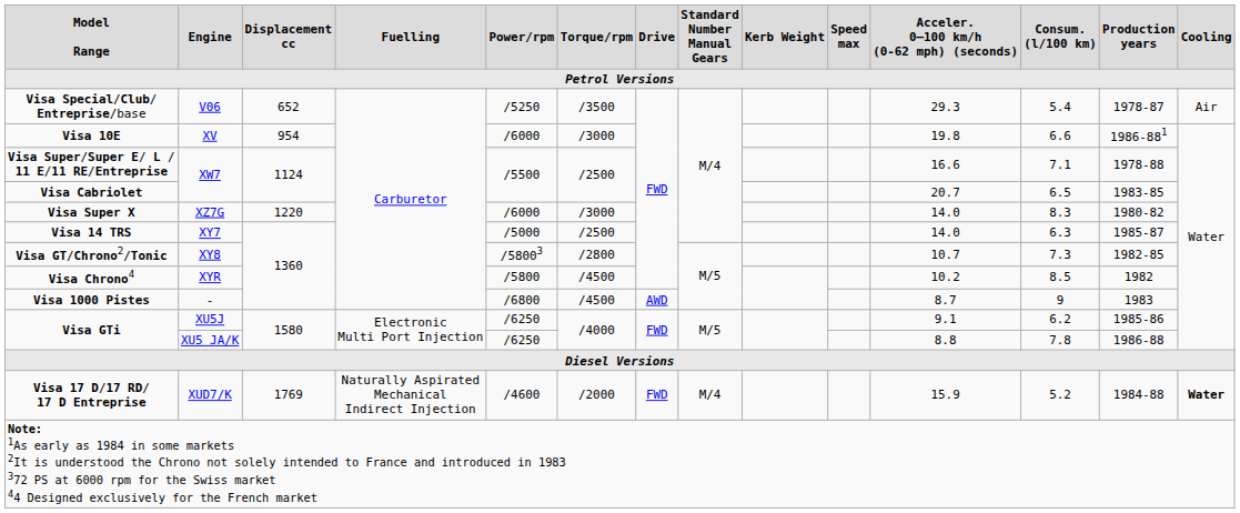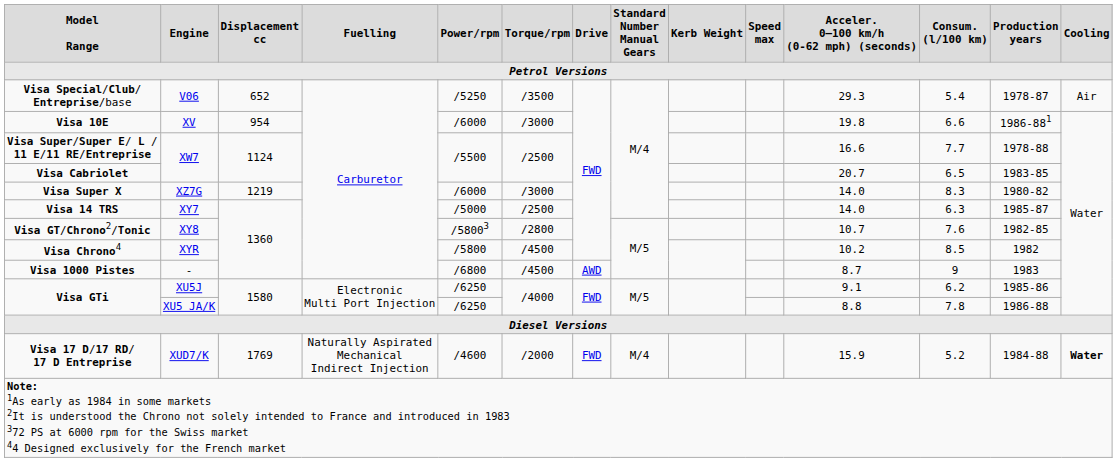Visa Super/Super E/ L / 11 E/11 RE/Entreprise | Consum. (l/100 km): 7.1 -> 7.7
Visa Super X | Displacement cc: 1220 -> 1219
Visa GT/Chrono2/Tonic | Consum. (l/100 km): 7.3 -> 7.6
